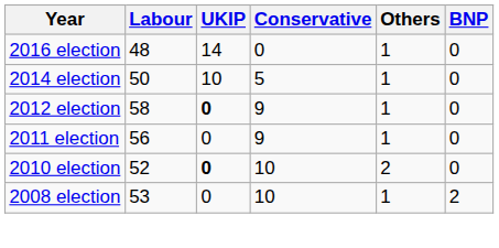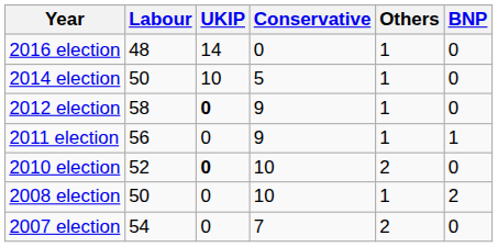2011 election | BNP: 0 -> 1
2008 election | Labour: 53 -> 50
+ row: 2007 election | 54 | 0 | 7 | 2 | 0
